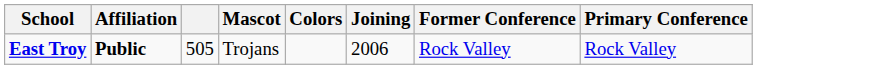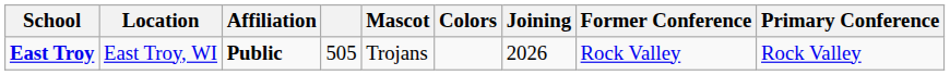+ column: Location | East Troy, WI
East Troy | Joining: 2006 -> 2026
